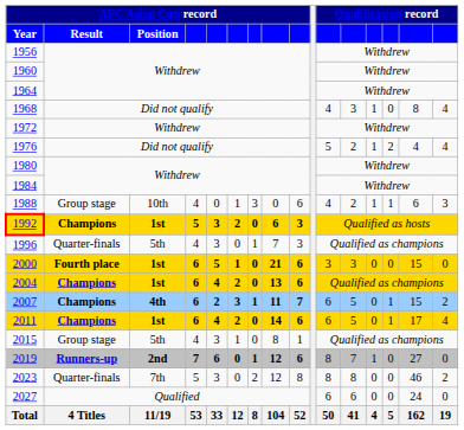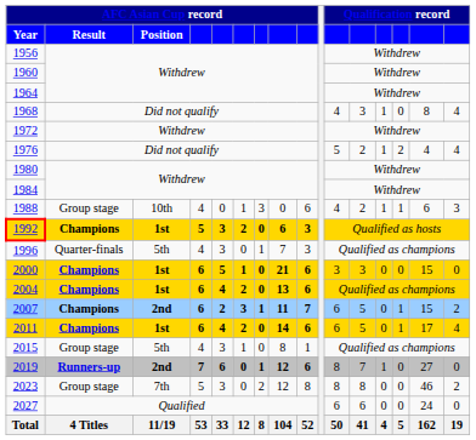2000 | AFC Asian Cup record / Result: Fourth place -> Champions
2007 | AFC Asian Cup record / Position: 4th -> 2nd
2023 | AFC Asian Cup record / Result: Quarter-finals -> Group stage
